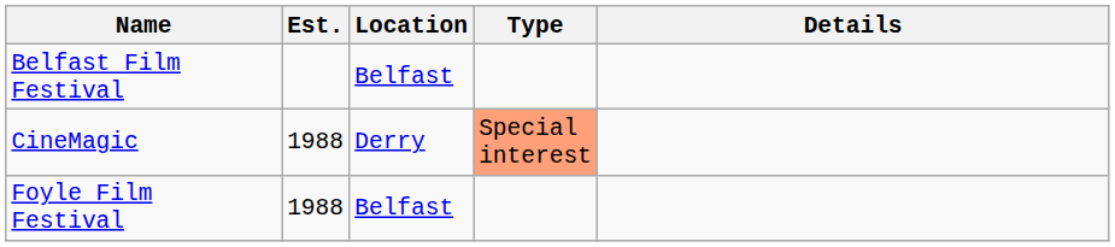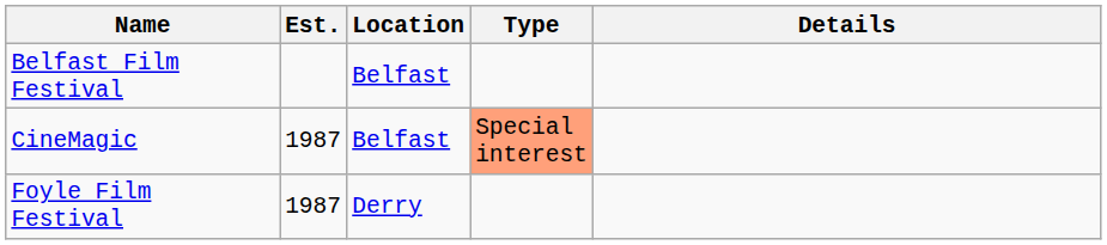CineMagic | Est.: 1988 -> 1987
CineMagic | Location: Derry -> Belfast
Foyle Film Festival | Est.: 1988 -> 1987
Foyle Film Festival | Location: Belfast -> Derry
